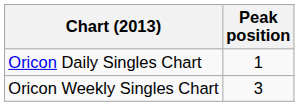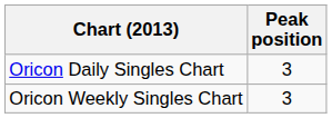Oricon Daily Singles Chart | Peak position: 1 -> 3
